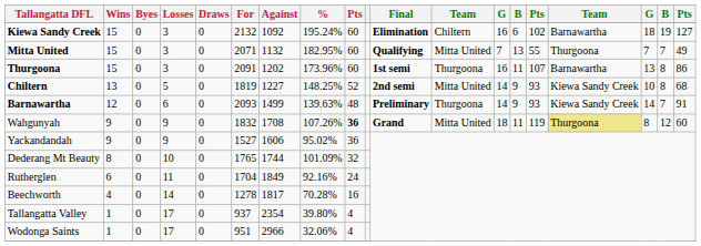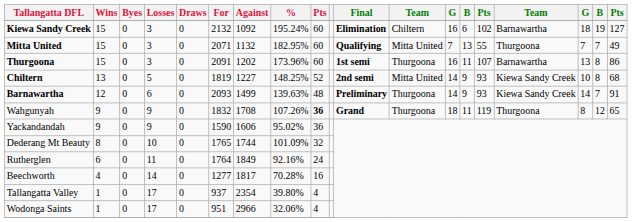Wahgunyah | column 12: Mitta United -> Thurgoona
Wahgunyah | column 16: khaki background -> no background
Wahgunyah | column 19: 60 -> 65
Yackandandah | For: 1527 -> 1590
Rutherglen | For: 1704 -> 1764
Beechworth | For: 1278 -> 1277
